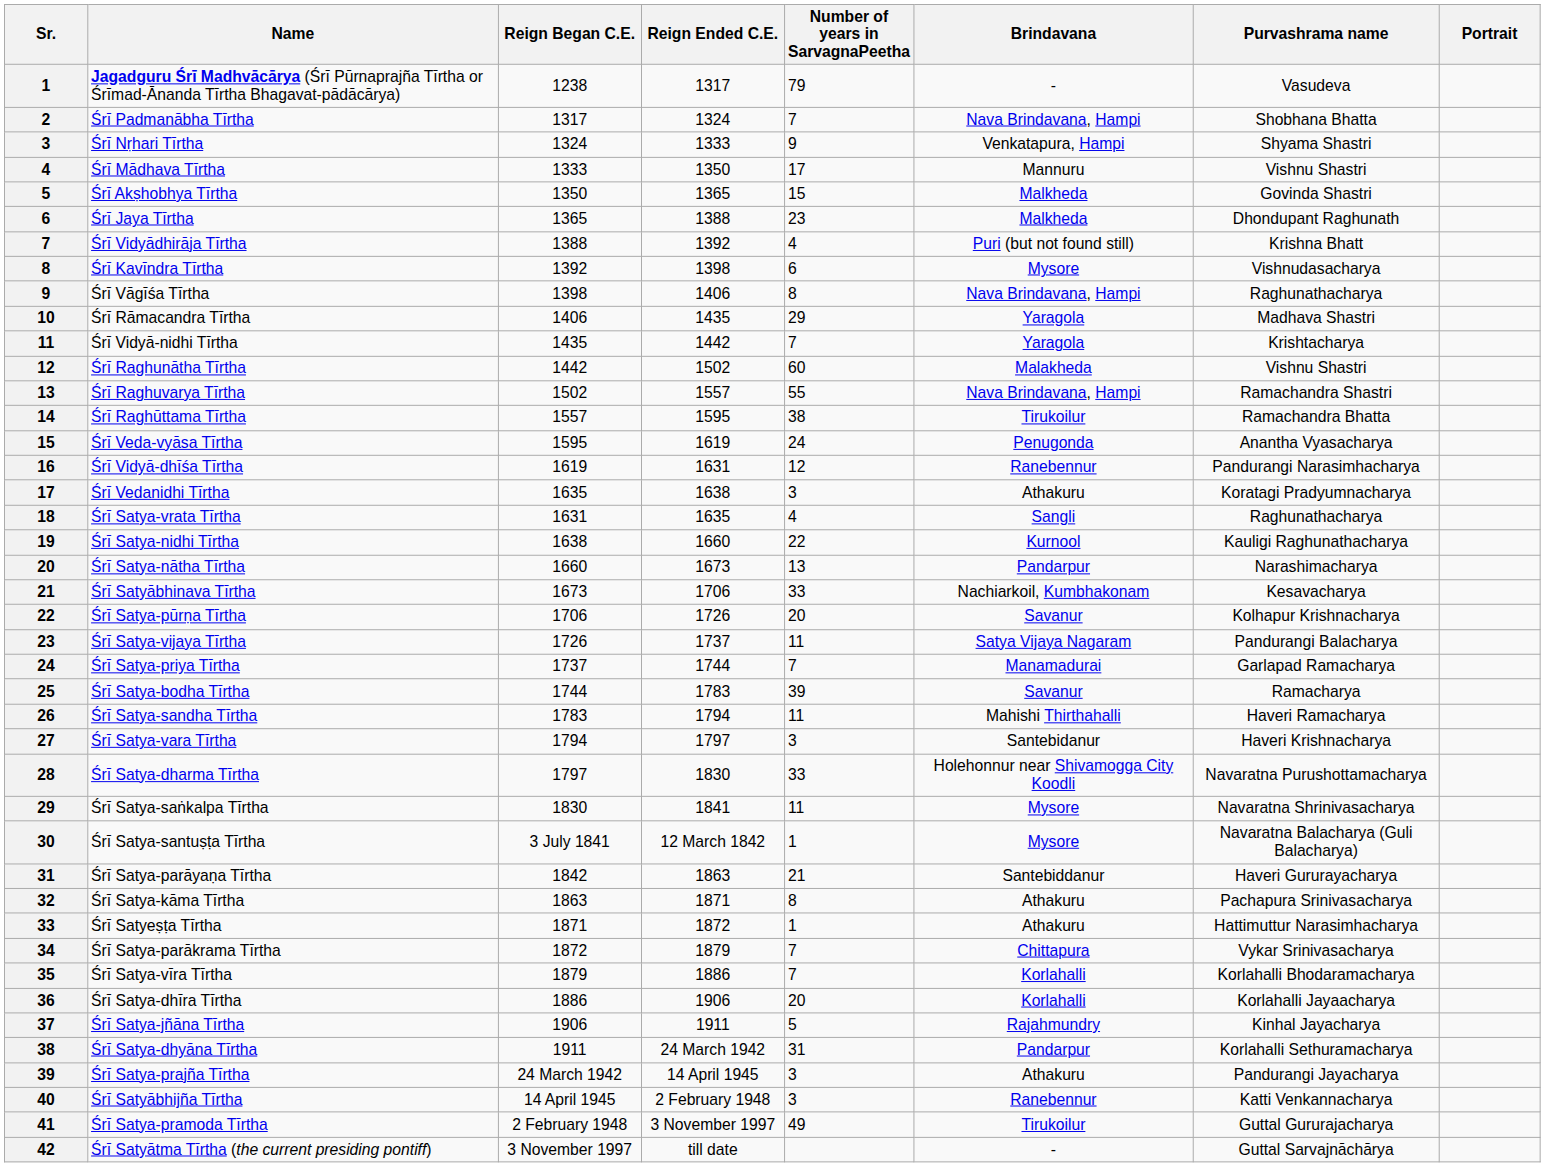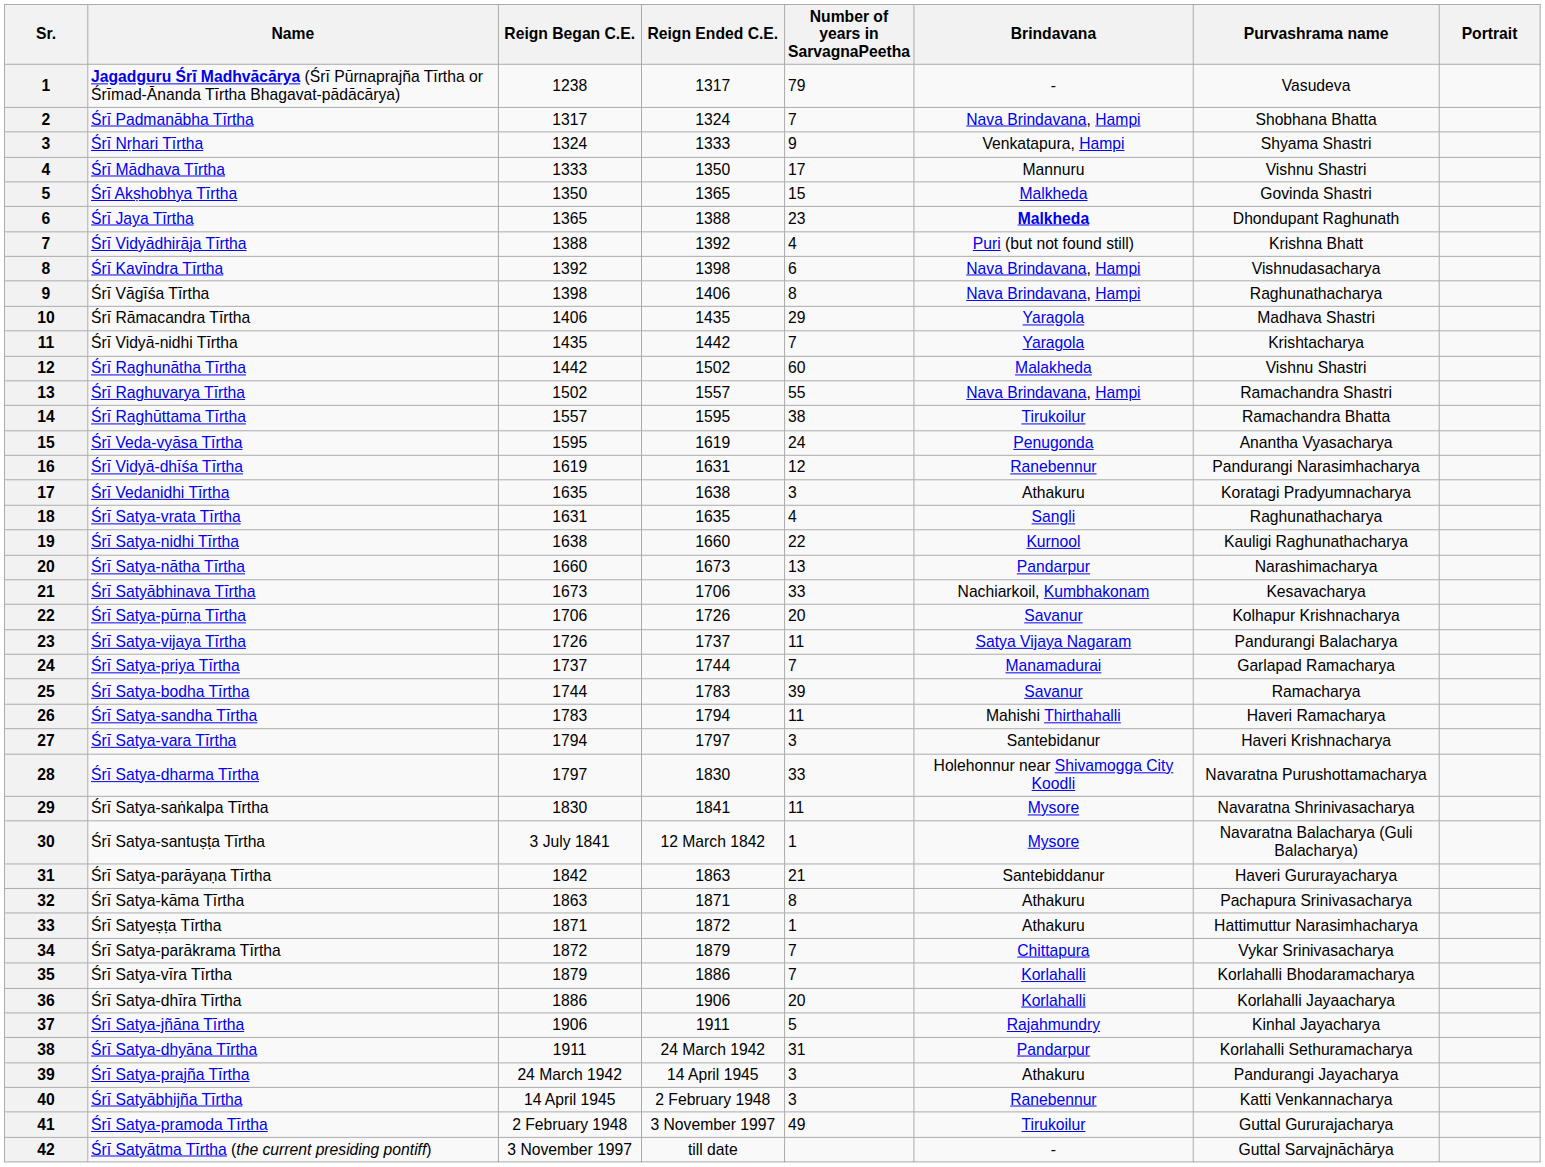Śrī Jaya Tīrtha | Brindavana: normal -> bold
Śrī Kavīndra Tīrtha | Brindavana: Mysore -> Nava Brindavana, Hampi
